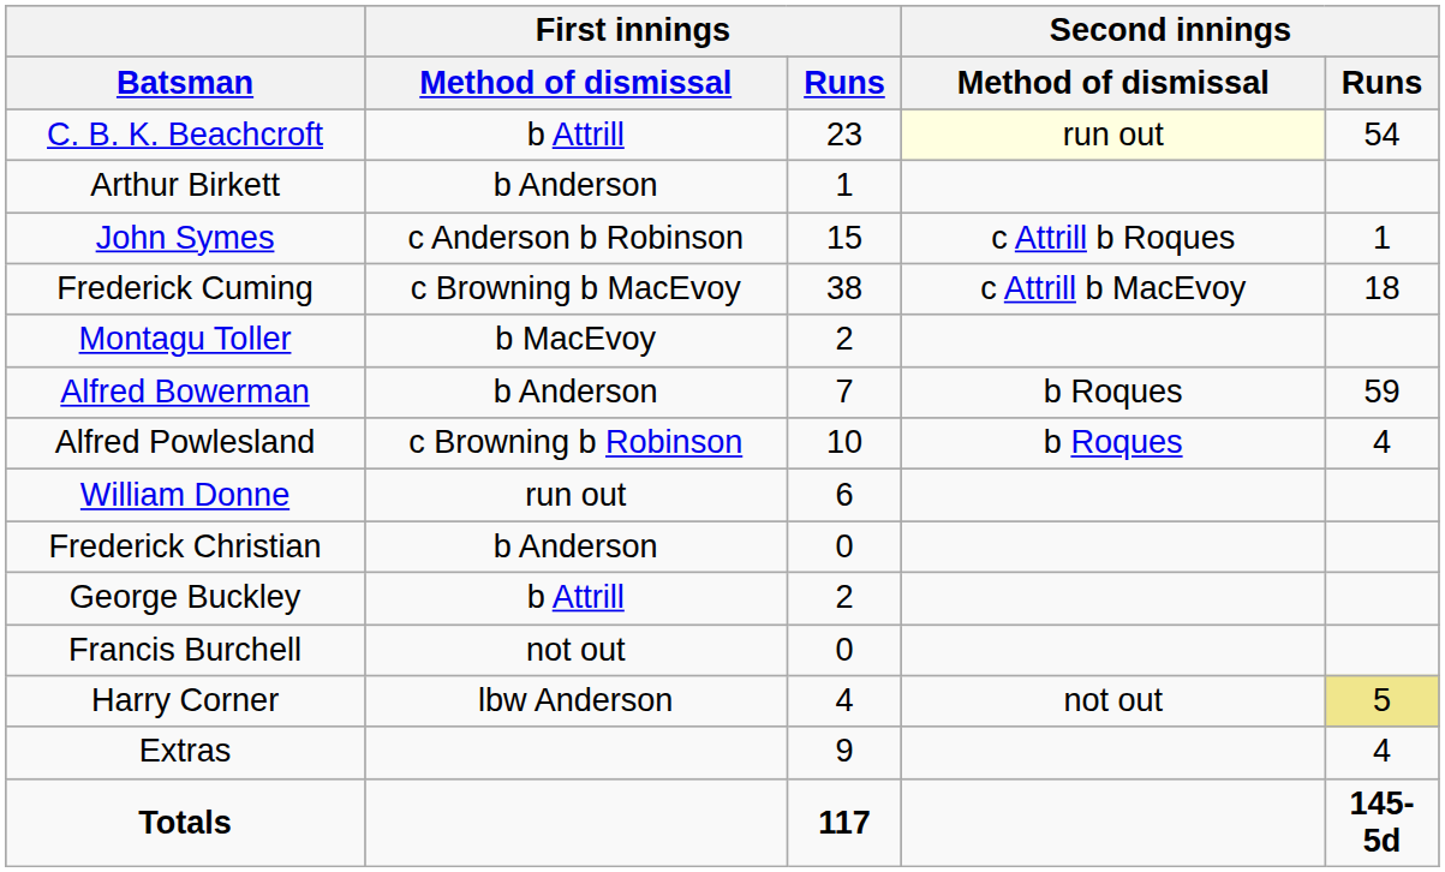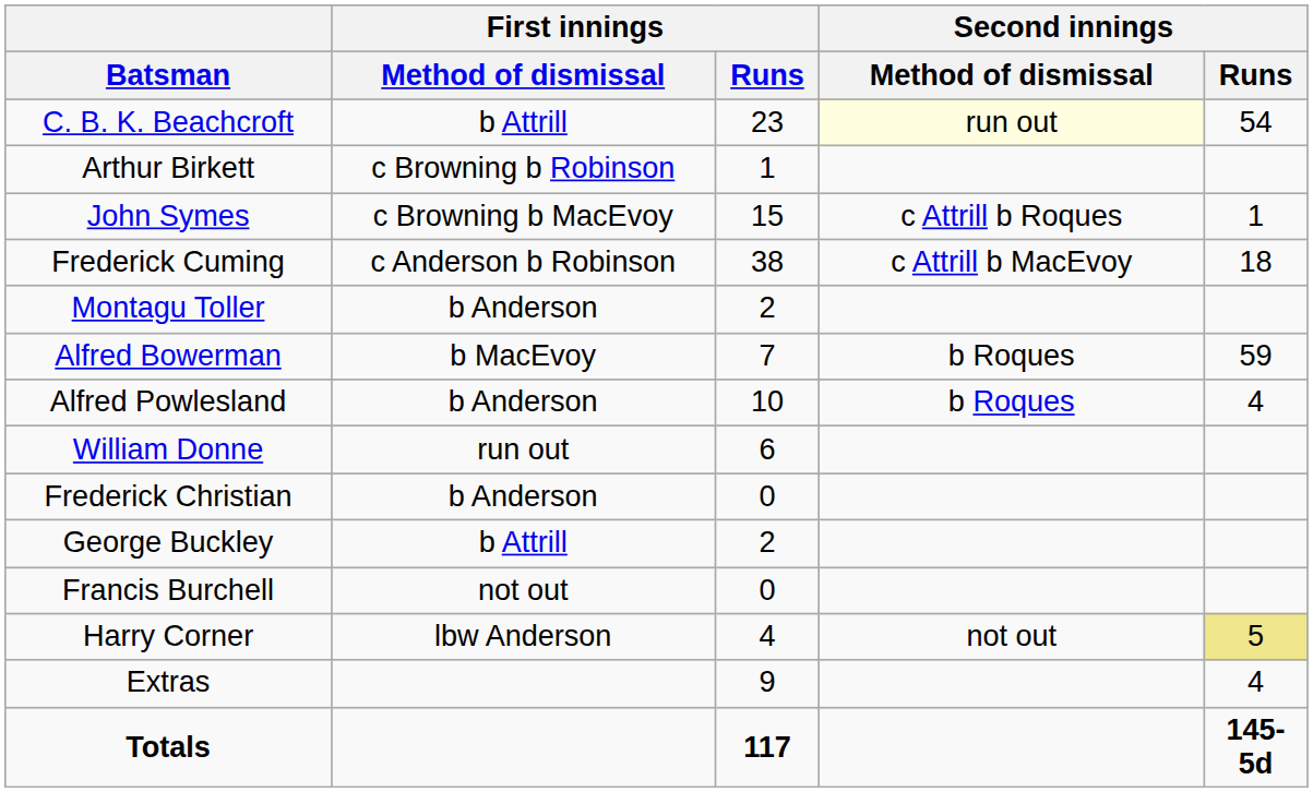Arthur Birkett | First innings / Method of dismissal: b Anderson -> c Browning b Robinson
John Symes | First innings / Method of dismissal: c Anderson b Robinson -> c Browning b MacEvoy
Frederick Cuming | First innings / Method of dismissal: c Browning b MacEvoy -> c Anderson b Robinson
Montagu Toller | First innings / Method of dismissal: b MacEvoy -> b Anderson
Alfred Bowerman | First innings / Method of dismissal: b Anderson -> b MacEvoy
Alfred Powlesland | First innings / Method of dismissal: c Browning b Robinson -> b Anderson
